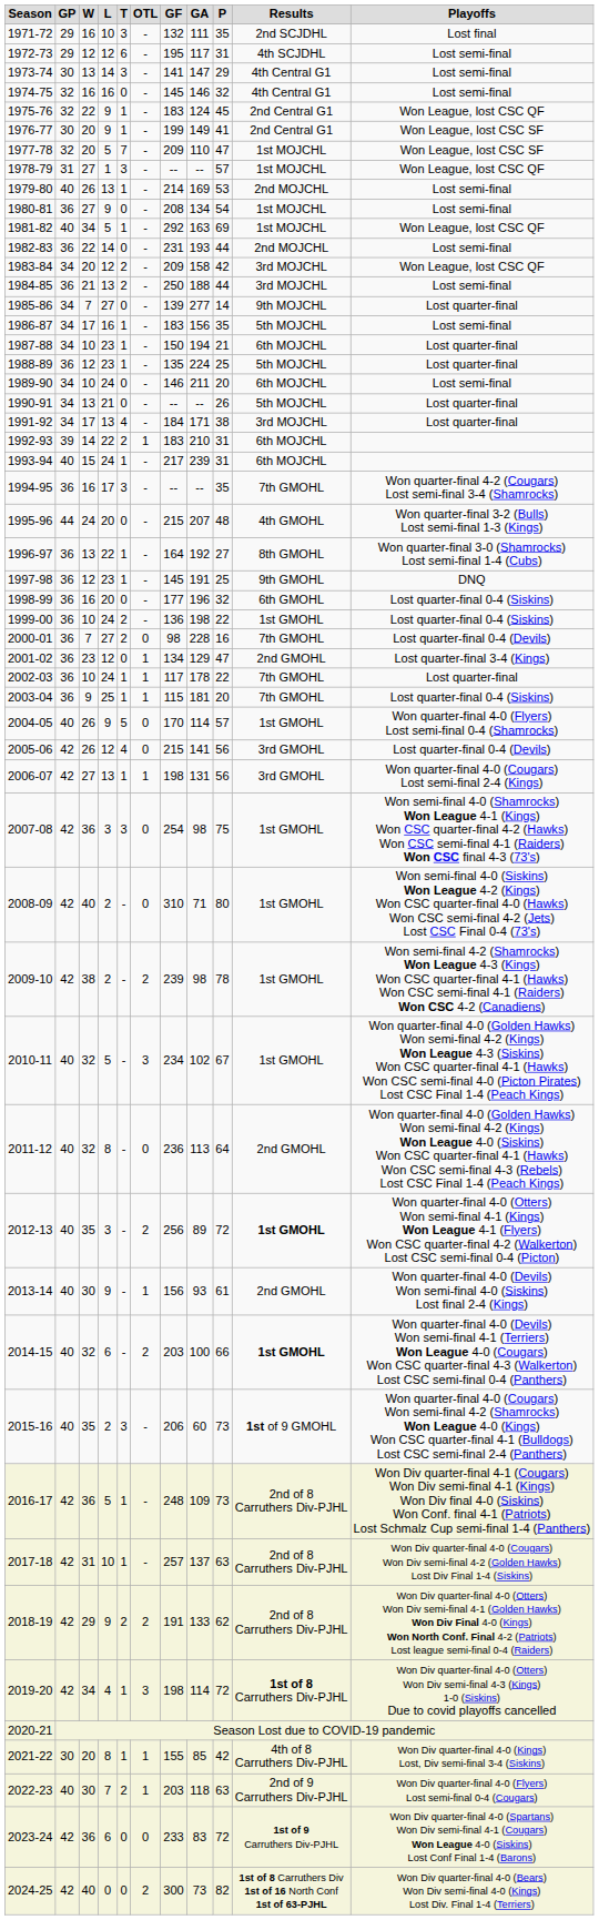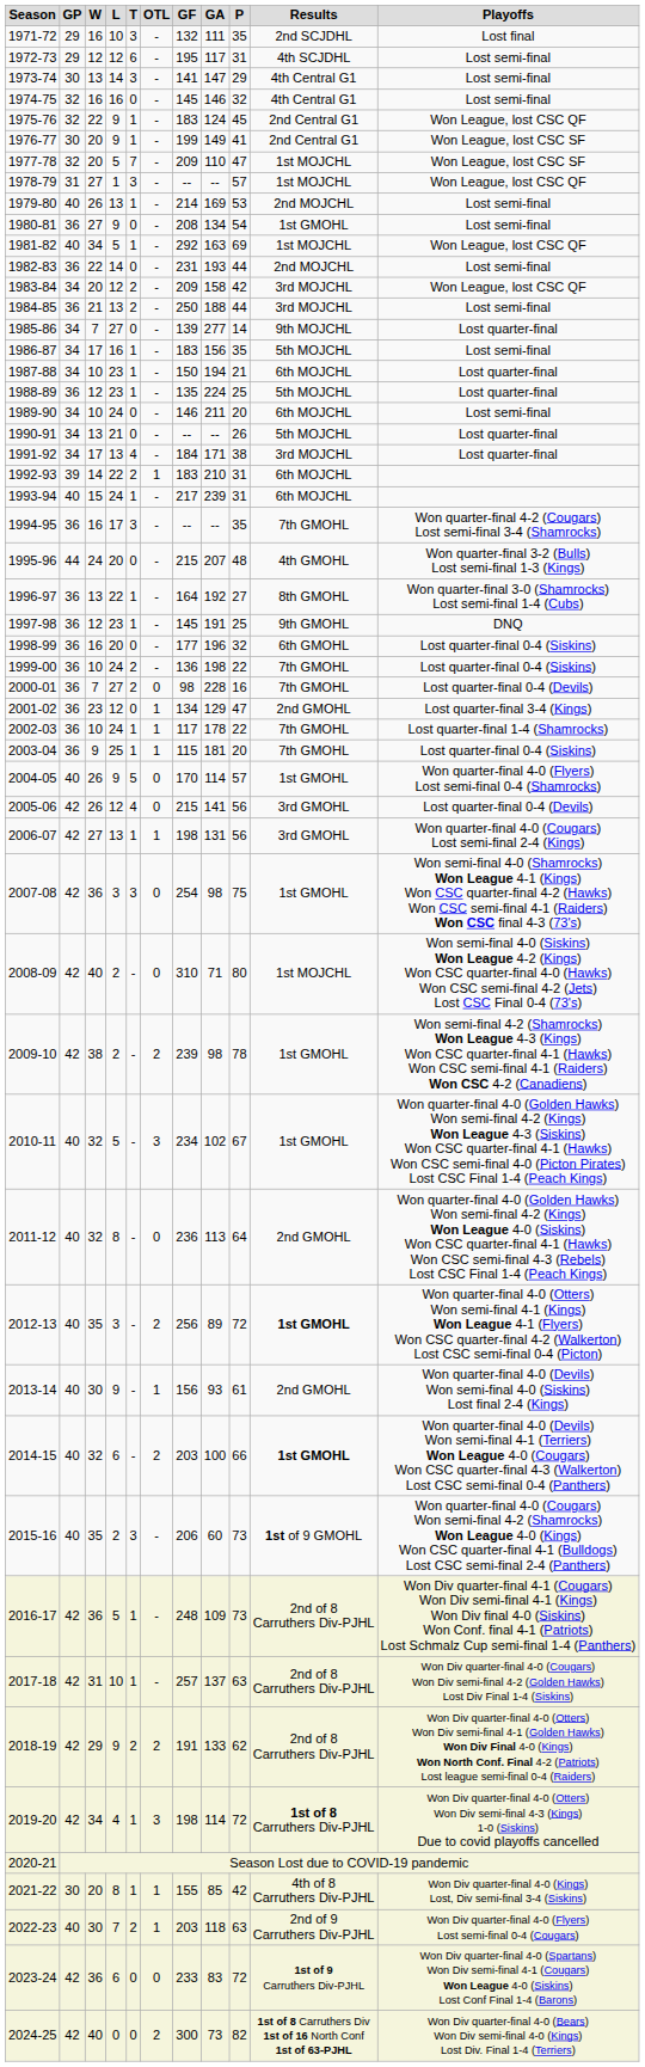1980-81 | Results: 1st MOJCHL -> 1st GMOHL
1999-00 | Results: 1st GMOHL -> 7th GMOHL
2002-03 | Playoffs: Lost quarter-final -> Lost quarter-final 1-4 (Shamrocks)
2008-09 | Results: 1st GMOHL -> 1st MOJCHL
